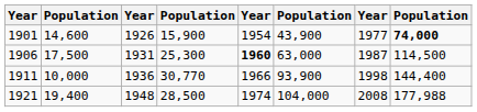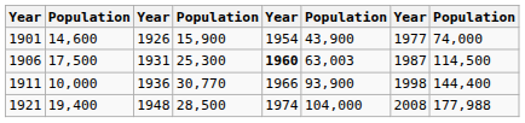1901 | column 8: bold -> normal
1906 | column 6: 63,000 -> 63,003
